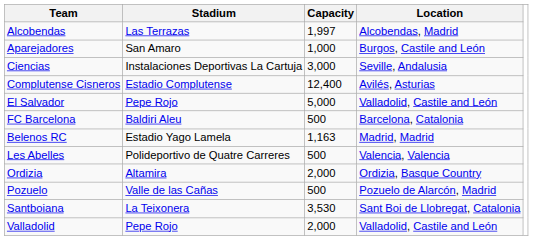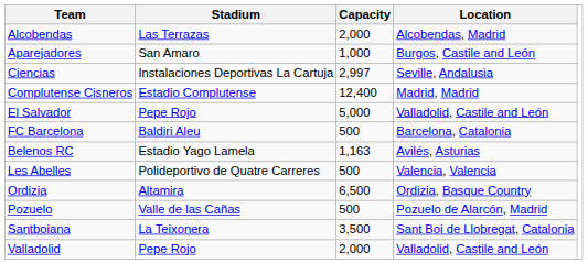Alcobendas | Capacity: 1,997 -> 2,000
Ciencias | Capacity: 3,000 -> 2,997
Complutense Cisneros | Location: Avilés, Asturias -> Madrid, Madrid
Belenos RC | Location: Madrid, Madrid -> Avilés, Asturias
Ordizia | Capacity: 2,000 -> 6,500
Santboiana | Capacity: 3,530 -> 3,500
